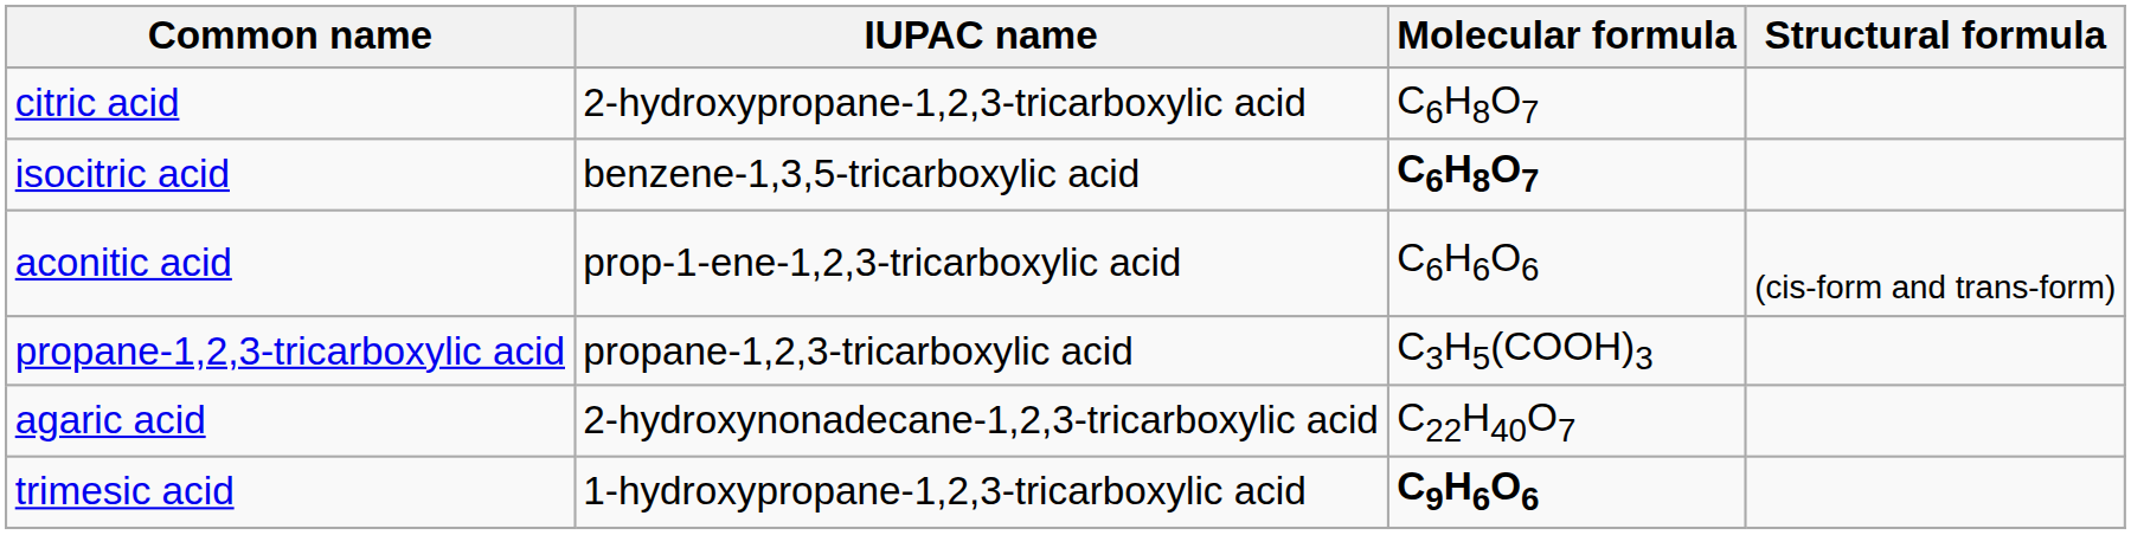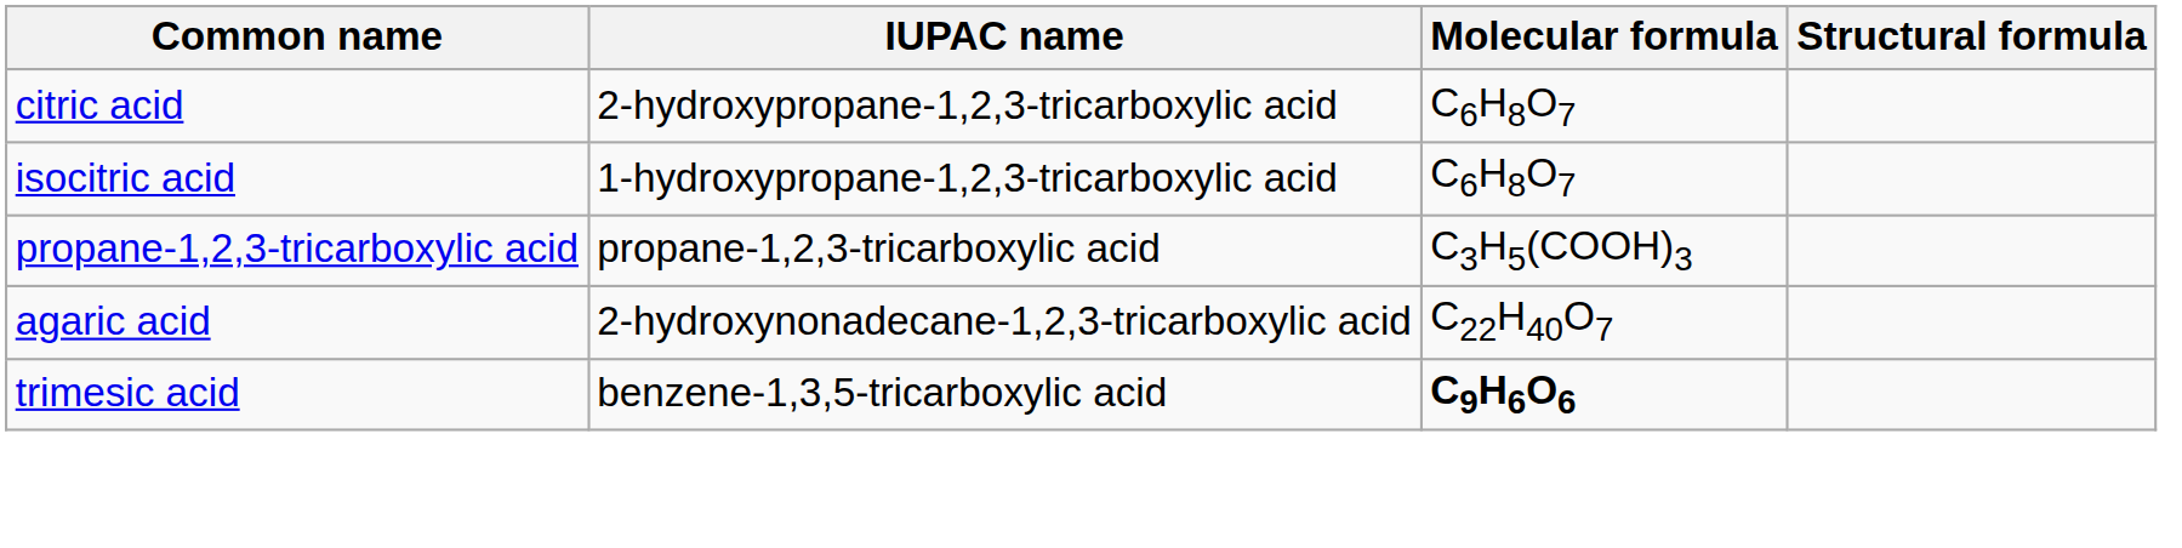isocitric acid | IUPAC name: benzene-1,3,5-tricarboxylic acid -> 1-hydroxypropane-1,2,3-tricarboxylic acid
isocitric acid | Molecular formula: bold -> normal
- row: aconitic acid | prop-1-ene-1,2,3-tricarboxylic acid | C6H6O6 | (cis-form and trans-form)
trimesic acid | IUPAC name: 1-hydroxypropane-1,2,3-tricarboxylic acid -> benzene-1,3,5-tricarboxylic acid
